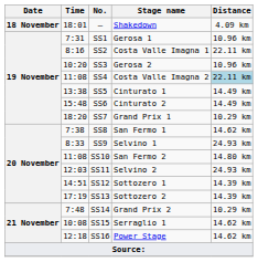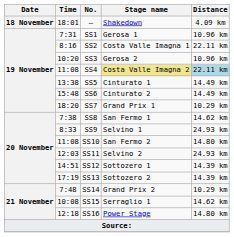SS4 | Stage name: no background -> khaki background
SS16 | Distance: 14.62 km -> 14.80 km
